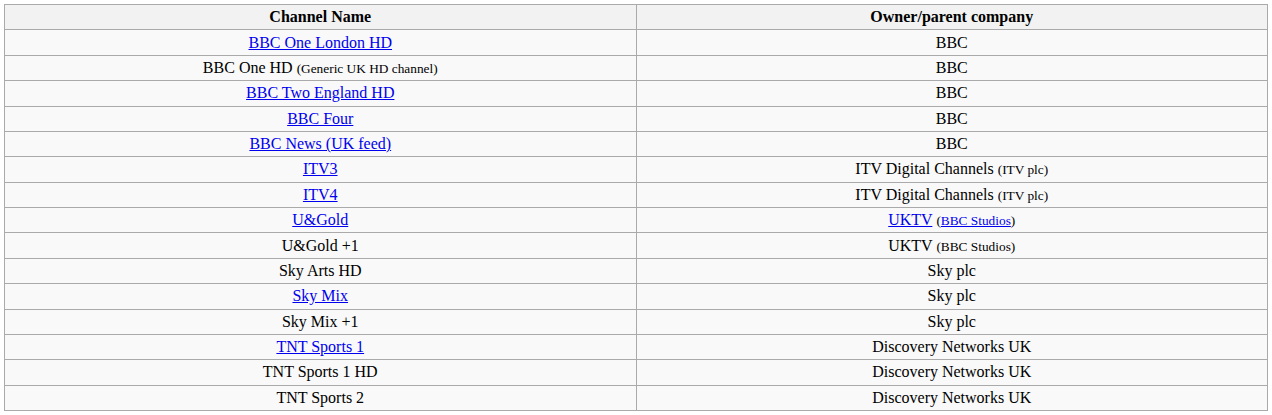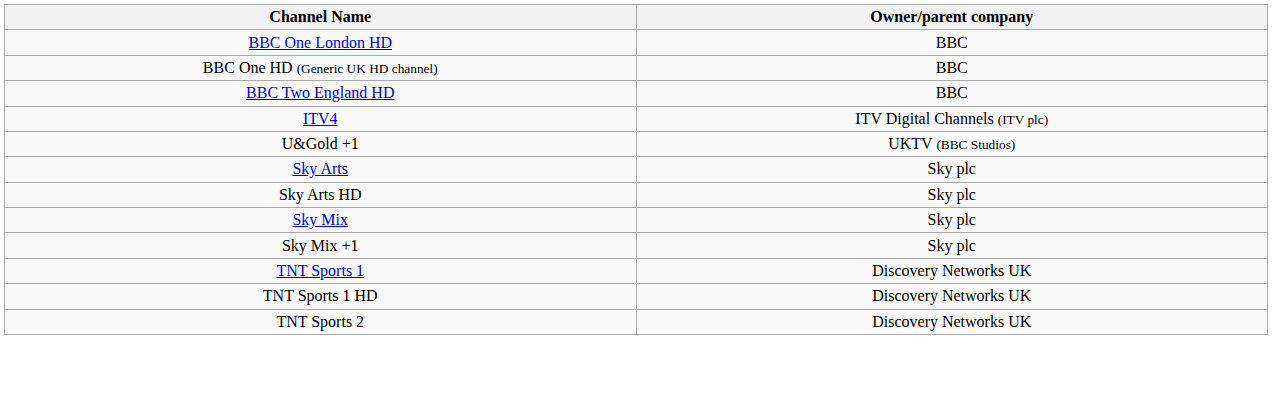- row: BBC Four | BBC
- row: BBC News (UK feed) | BBC
- row: ITV3 | ITV Digital Channels (ITV plc)
- row: U&Gold | UKTV (BBC Studios)
+ row: Sky Arts | Sky plc
